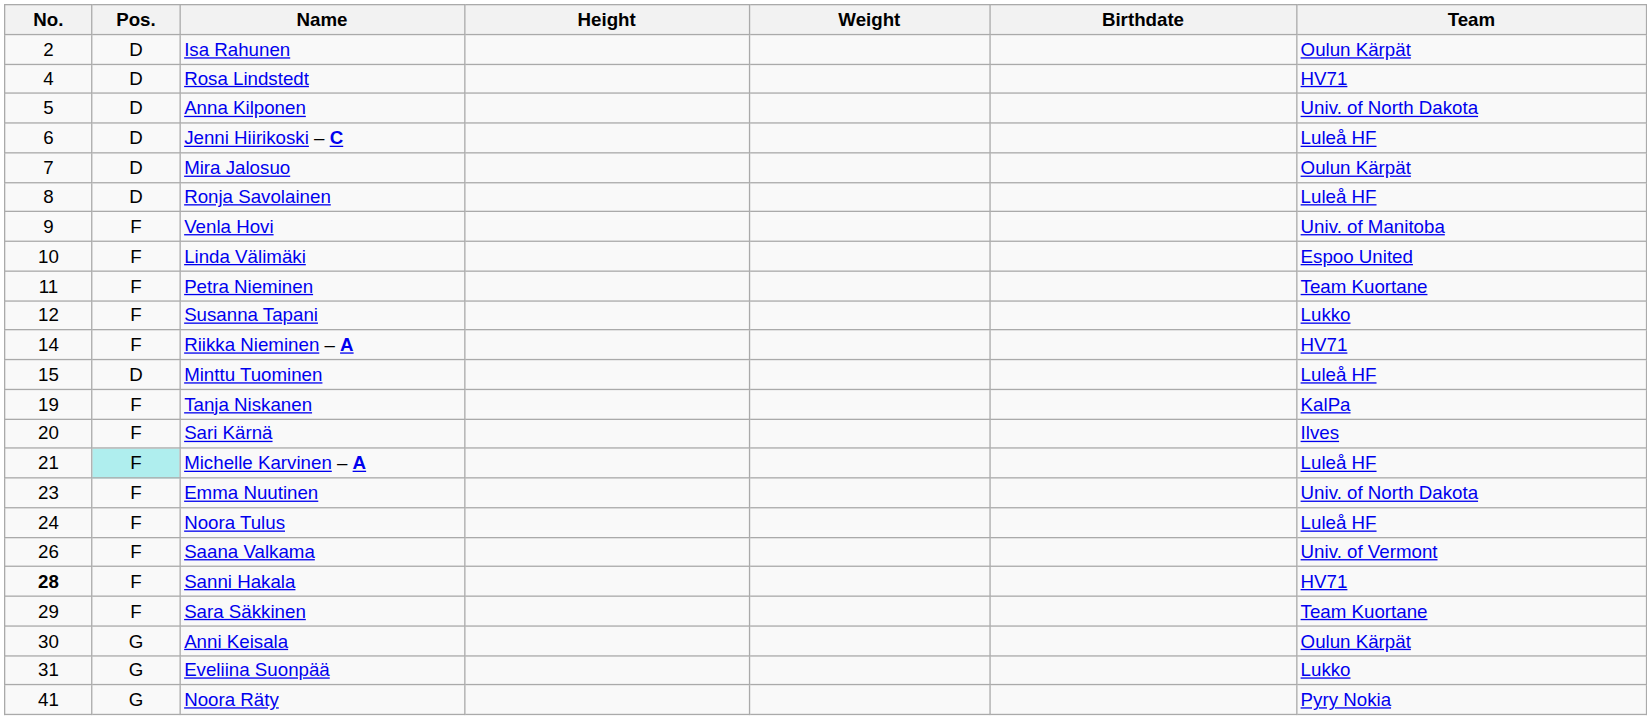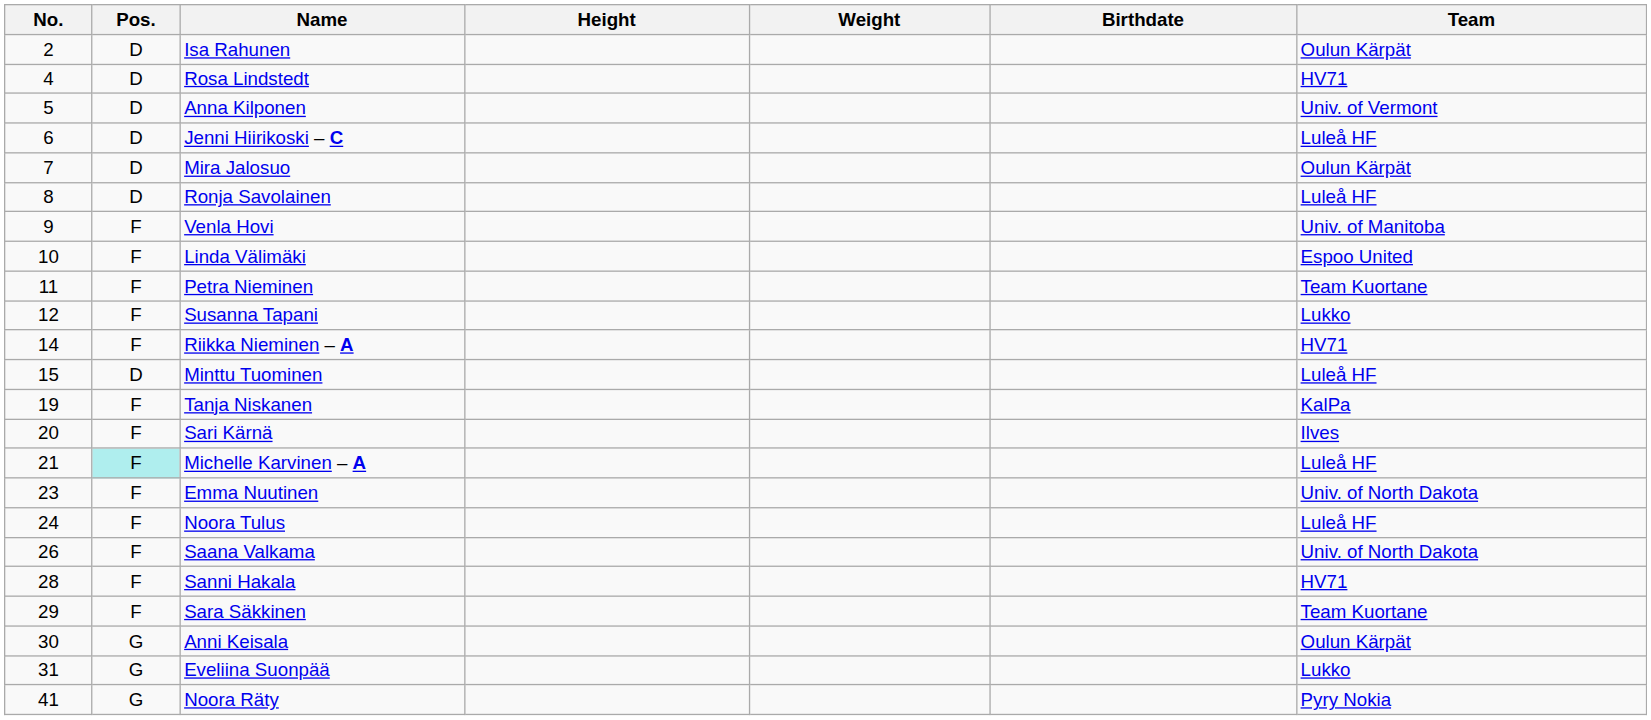Anna Kilponen | Team: Univ. of North Dakota -> Univ. of Vermont
Saana Valkama | Team: Univ. of Vermont -> Univ. of North Dakota
Sanni Hakala | No.: bold -> normal
